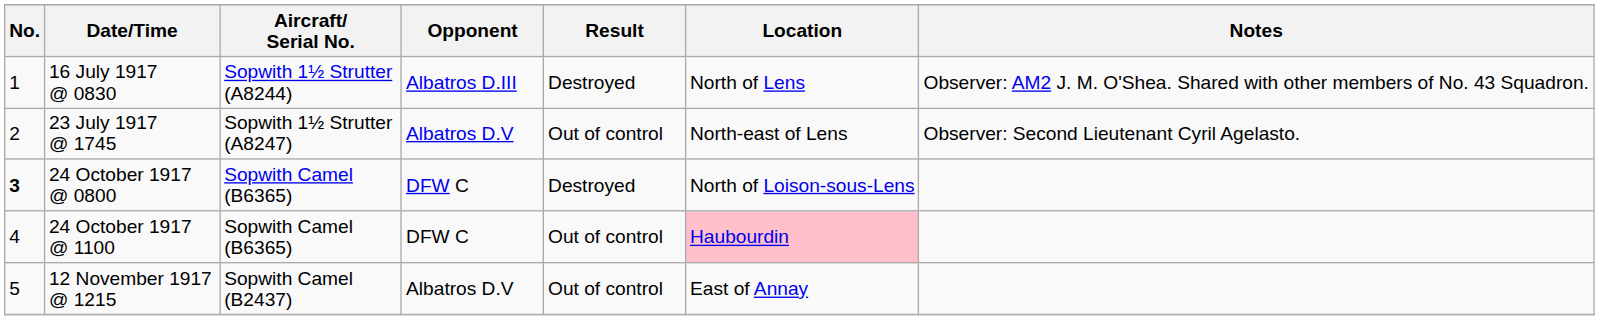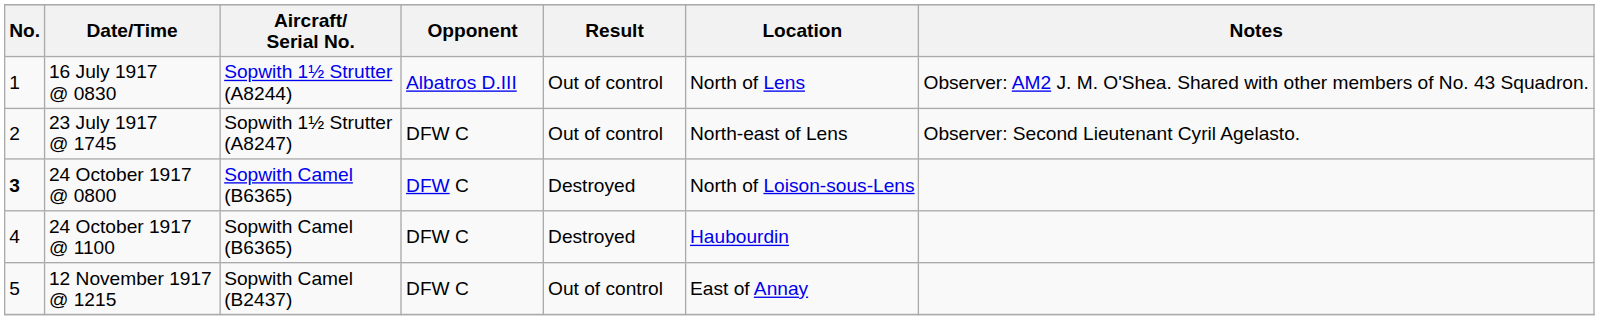16 July 1917 @ 0830 | Result: Destroyed -> Out of control
23 July 1917 @ 1745 | Opponent: Albatros D.V -> DFW C
24 October 1917 @ 1100 | Result: Out of control -> Destroyed
24 October 1917 @ 1100 | Location: pink background -> no background
12 November 1917 @ 1215 | Opponent: Albatros D.V -> DFW C
